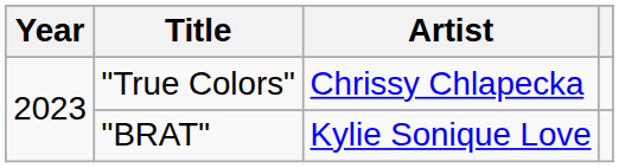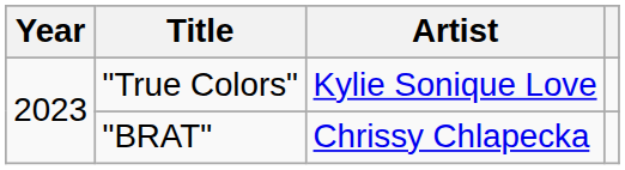"True Colors" | Artist: Chrissy Chlapecka -> Kylie Sonique Love
"BRAT" | Artist: Kylie Sonique Love -> Chrissy Chlapecka
